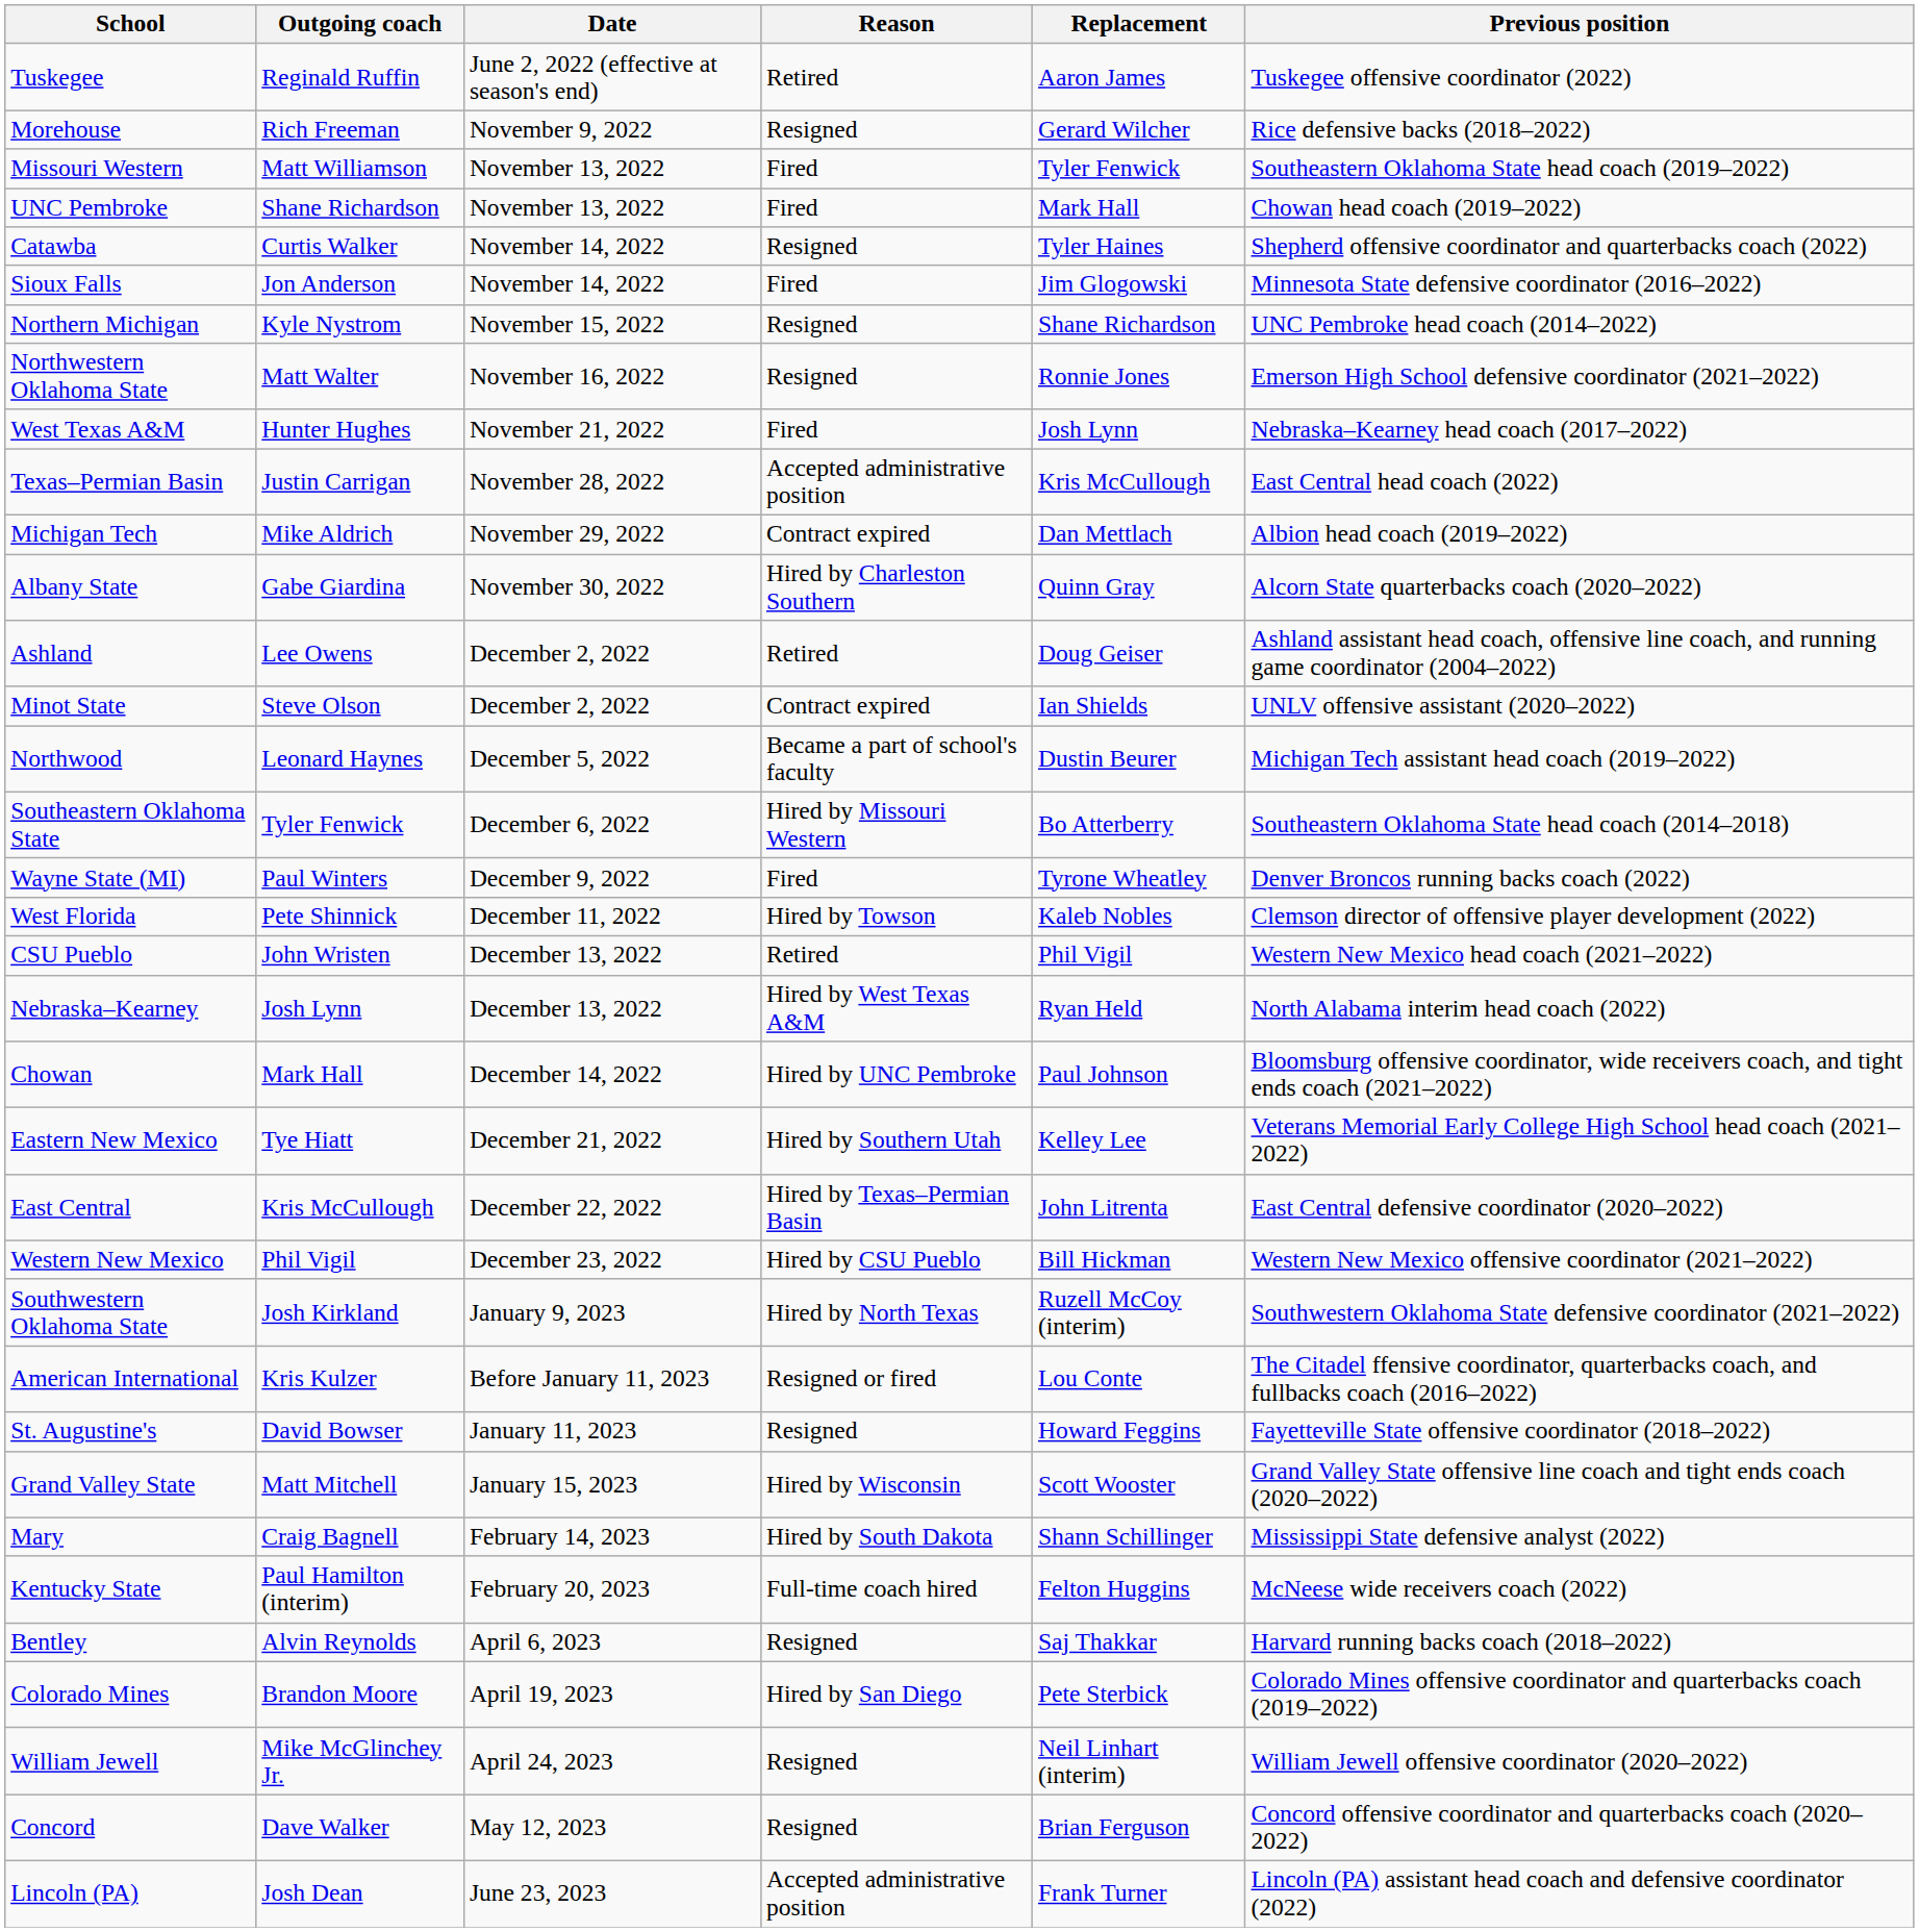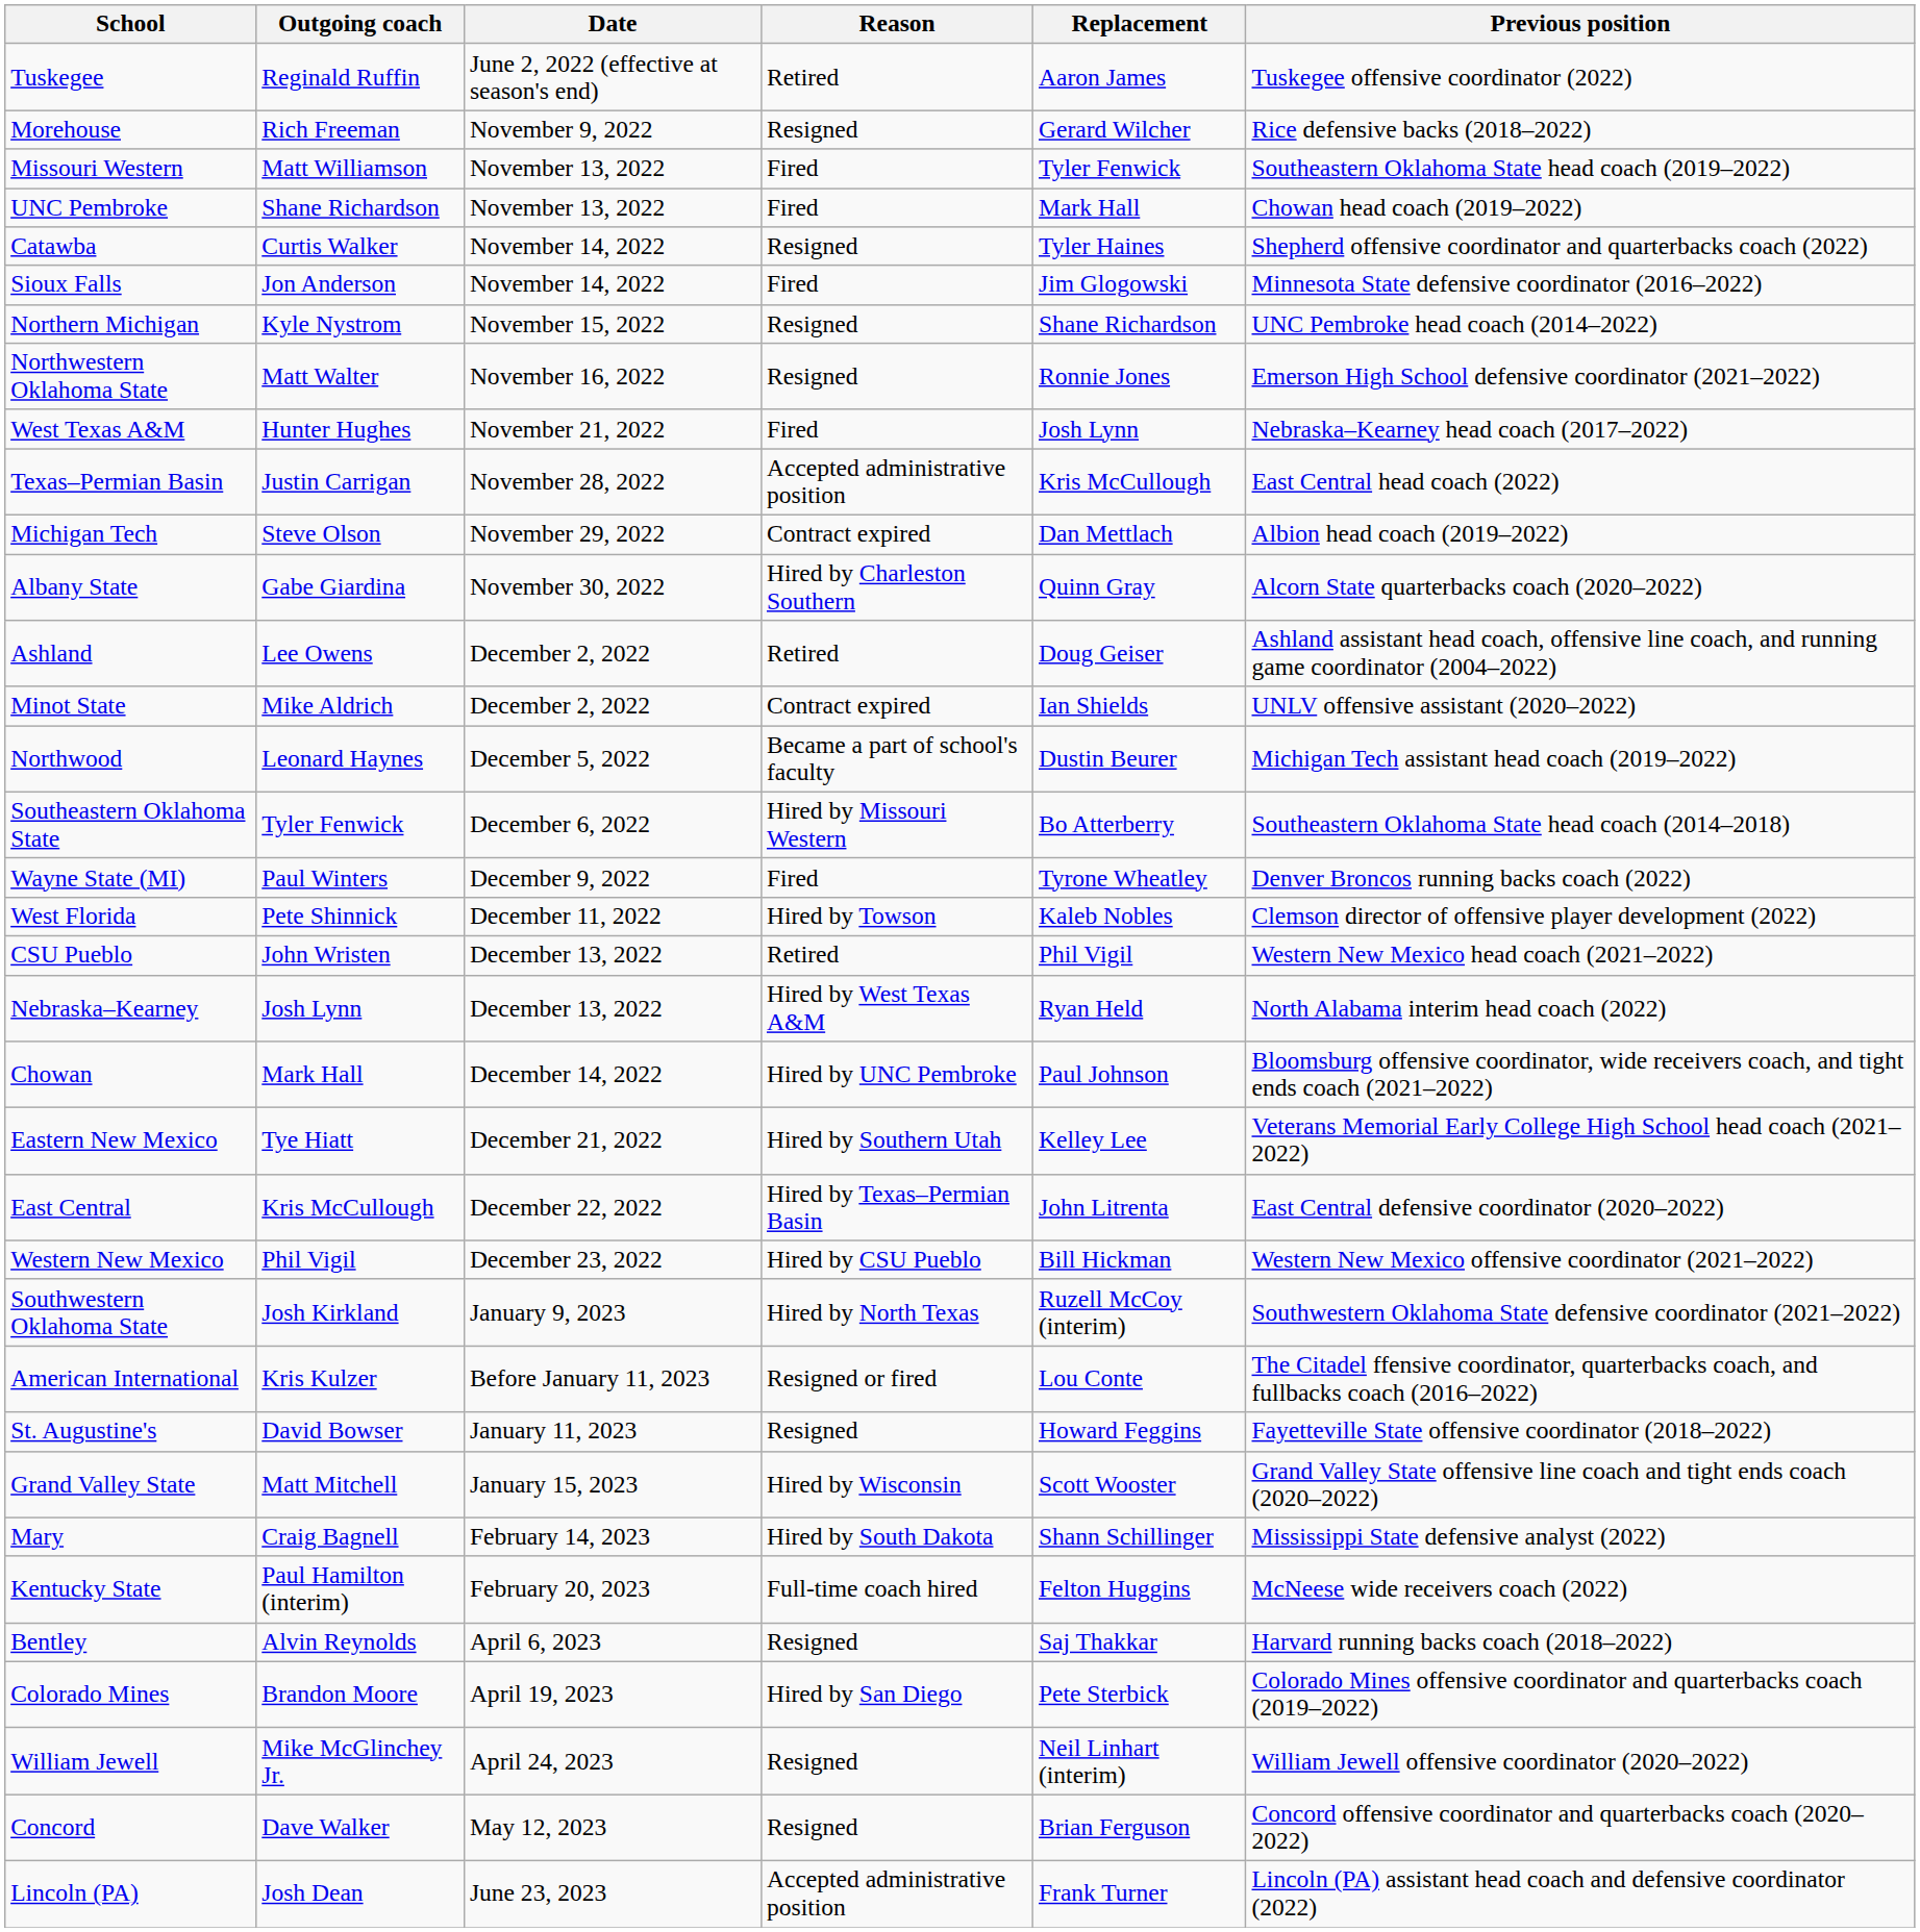Michigan Tech | Outgoing coach: Mike Aldrich -> Steve Olson
Minot State | Outgoing coach: Steve Olson -> Mike Aldrich
